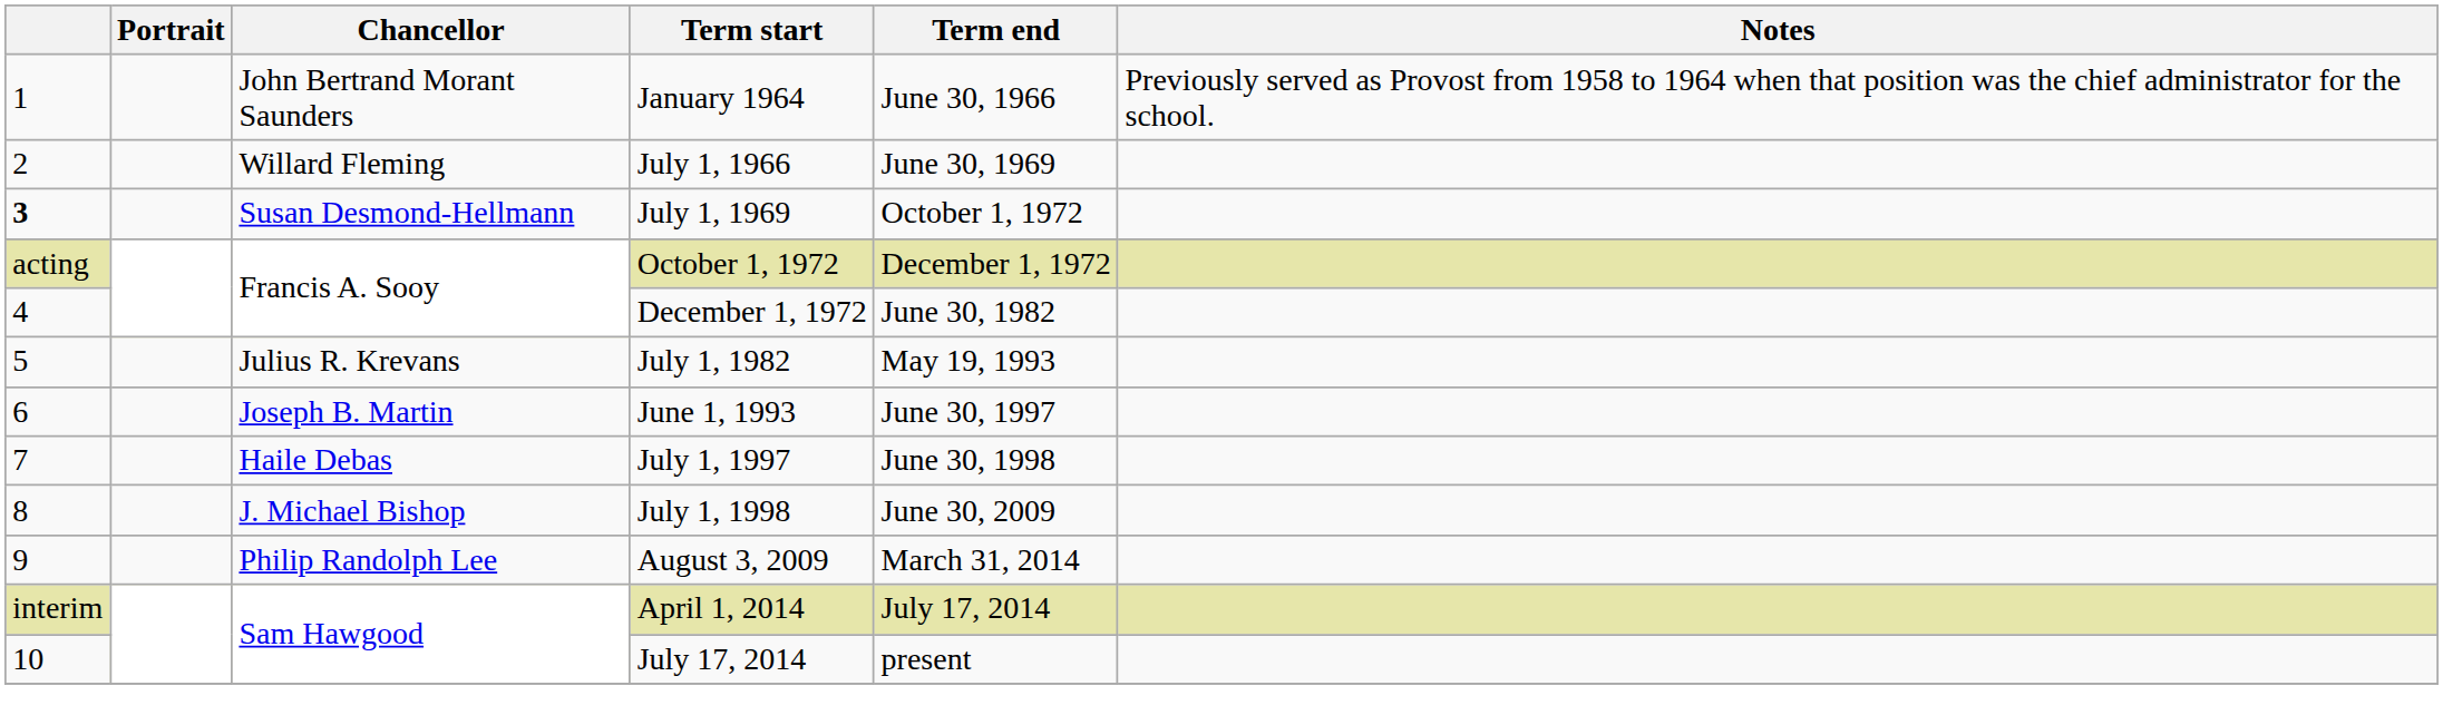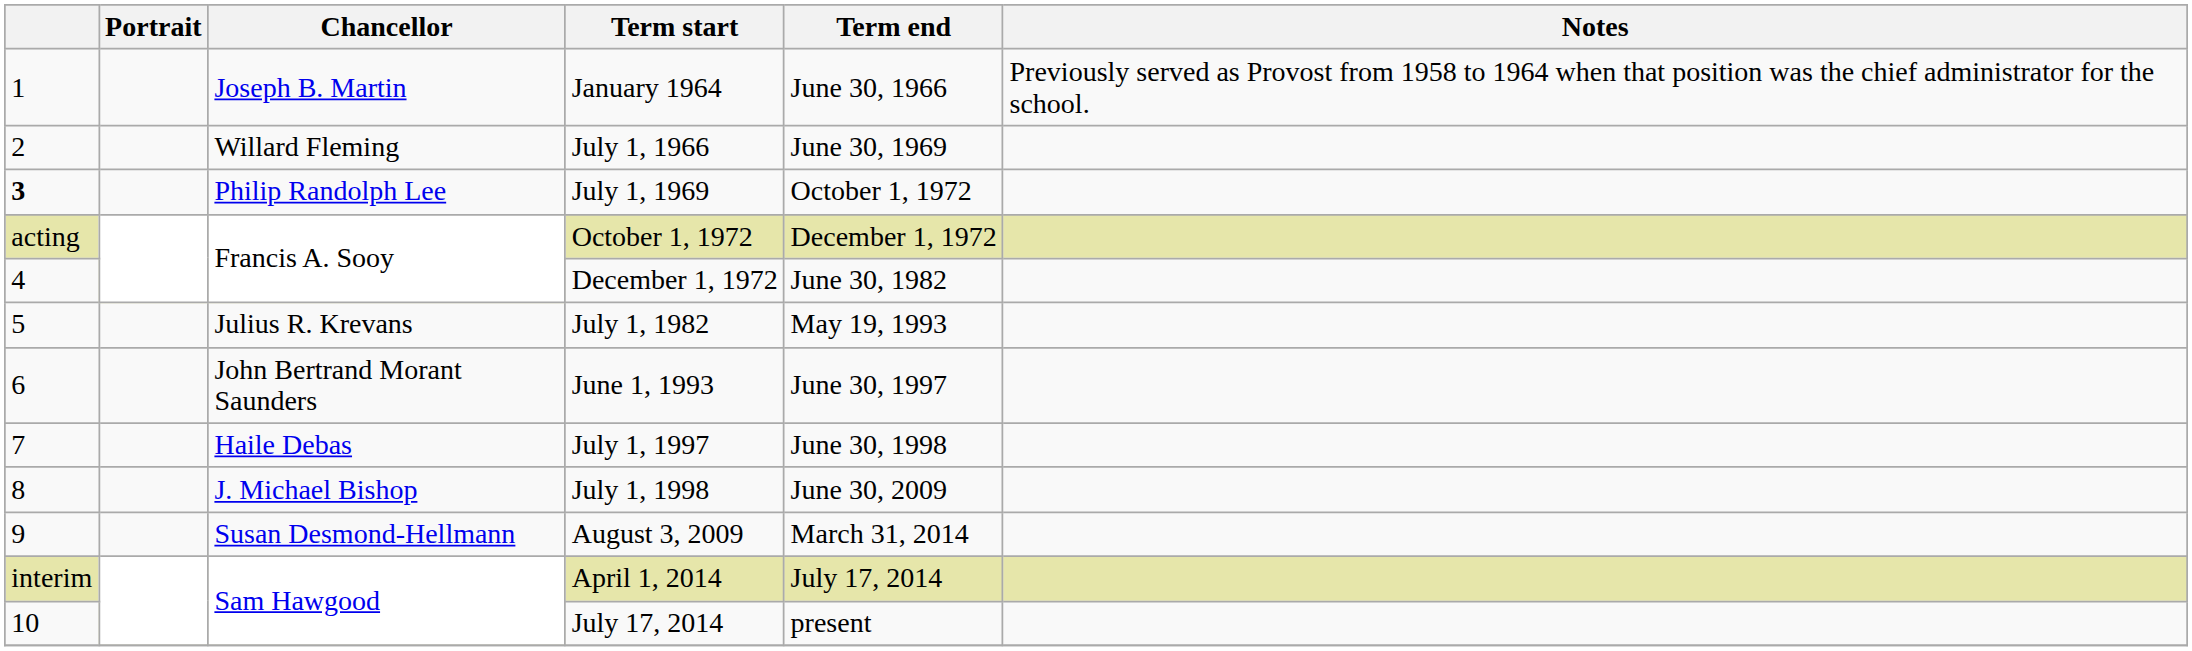January 1964 | Chancellor: John Bertrand Morant Saunders -> Joseph B. Martin
July 1, 1969 | Chancellor: Susan Desmond-Hellmann -> Philip Randolph Lee
June 1, 1993 | Chancellor: Joseph B. Martin -> John Bertrand Morant Saunders
August 3, 2009 | Chancellor: Philip Randolph Lee -> Susan Desmond-Hellmann
